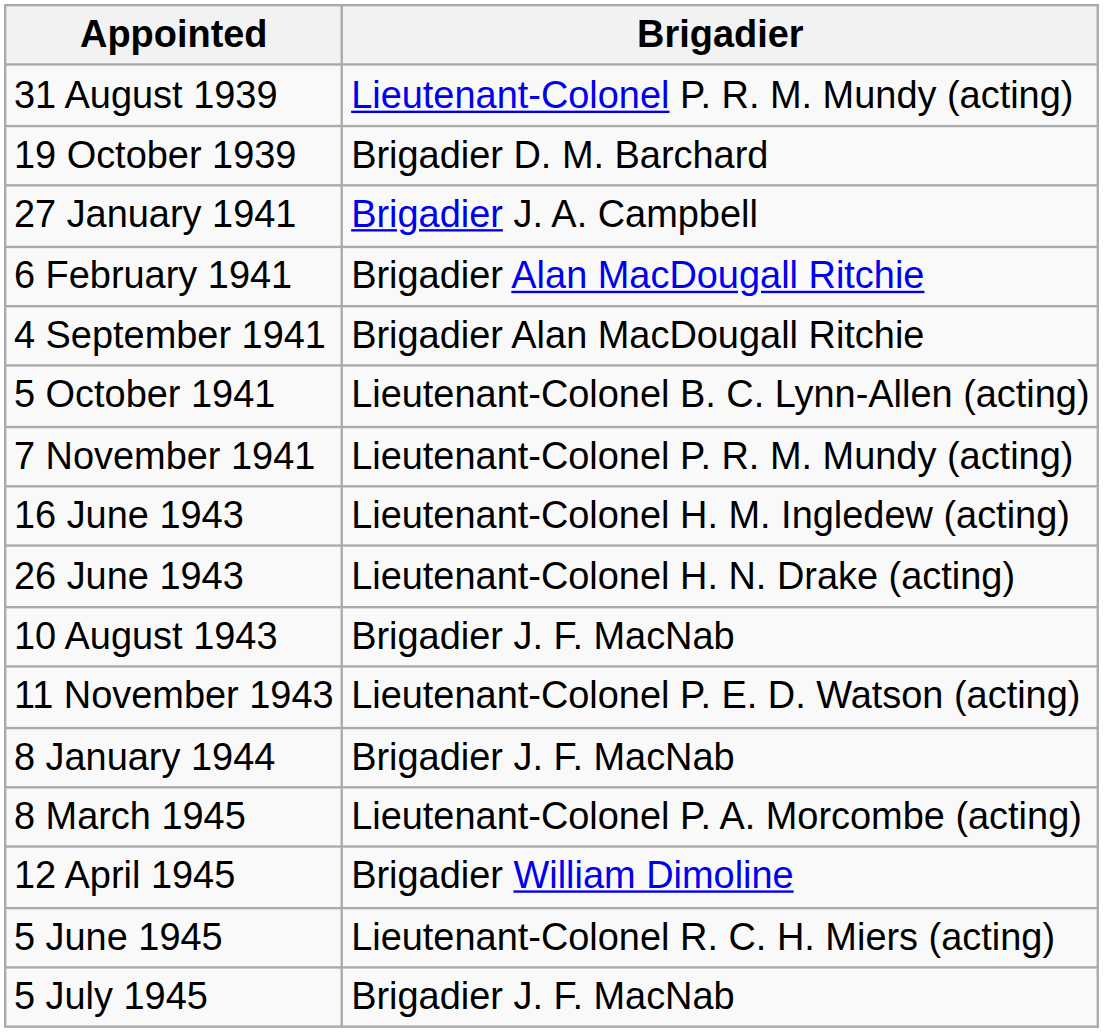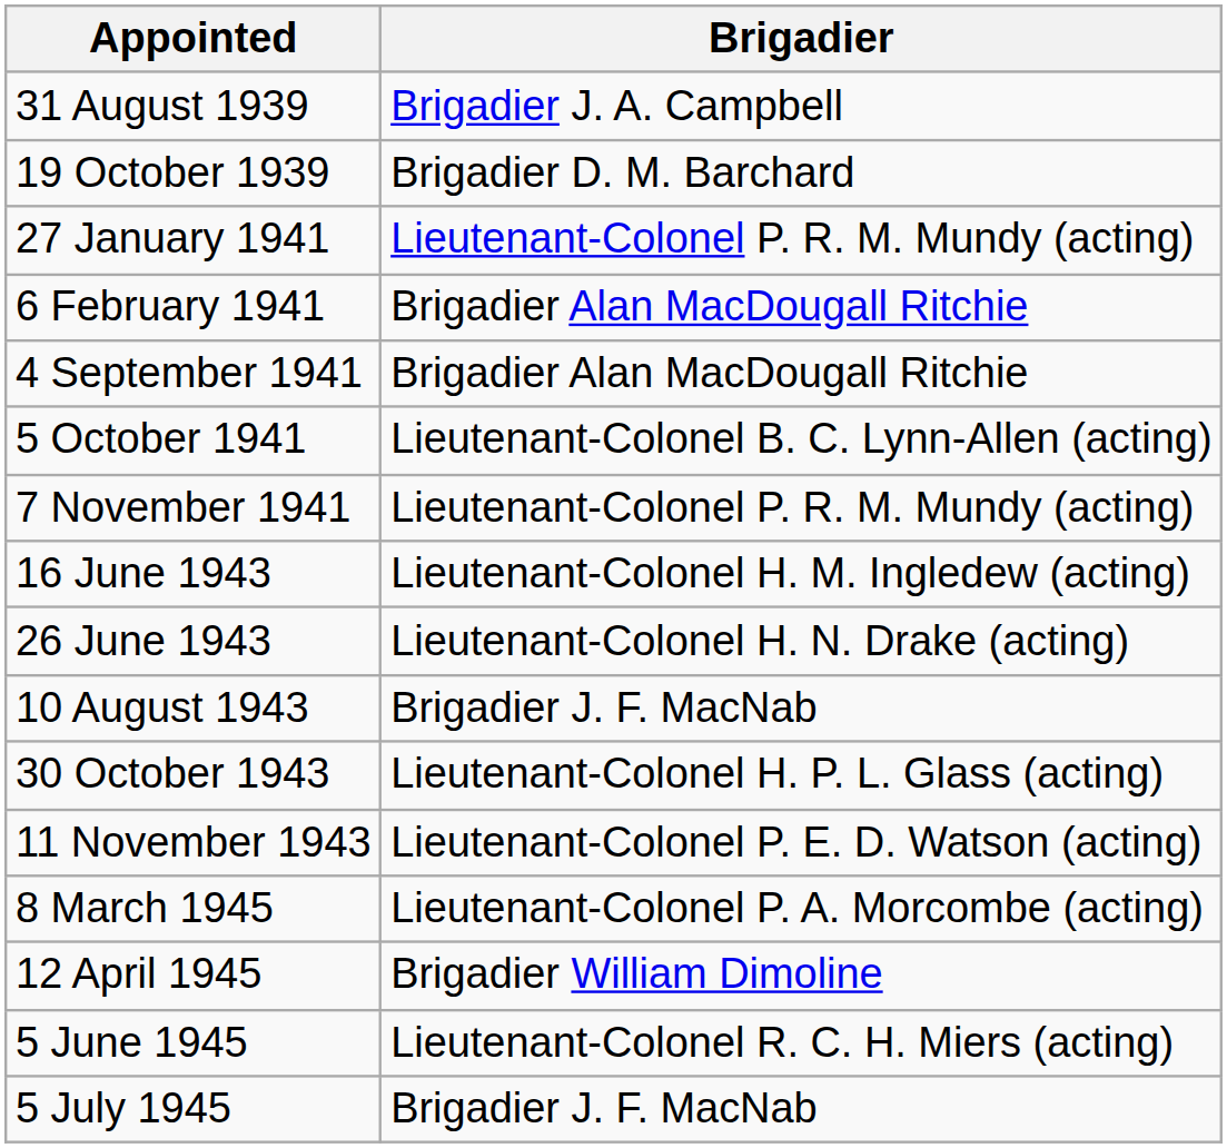31 August 1939 | Brigadier: Lieutenant-Colonel P. R. M. Mundy (acting) -> Brigadier J. A. Campbell
27 January 1941 | Brigadier: Brigadier J. A. Campbell -> Lieutenant-Colonel P. R. M. Mundy (acting)
+ row: 30 October 1943 | Lieutenant-Colonel H. P. L. Glass (acting)
- row: 8 January 1944 | Brigadier J. F. MacNab
